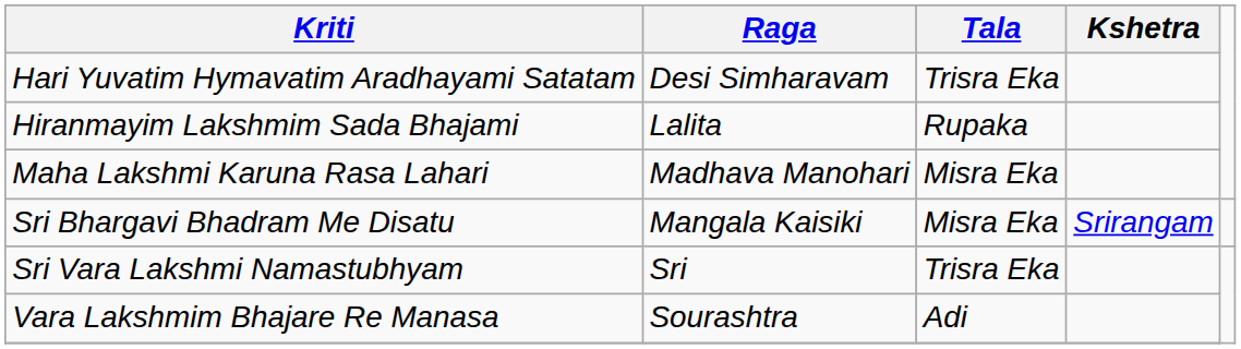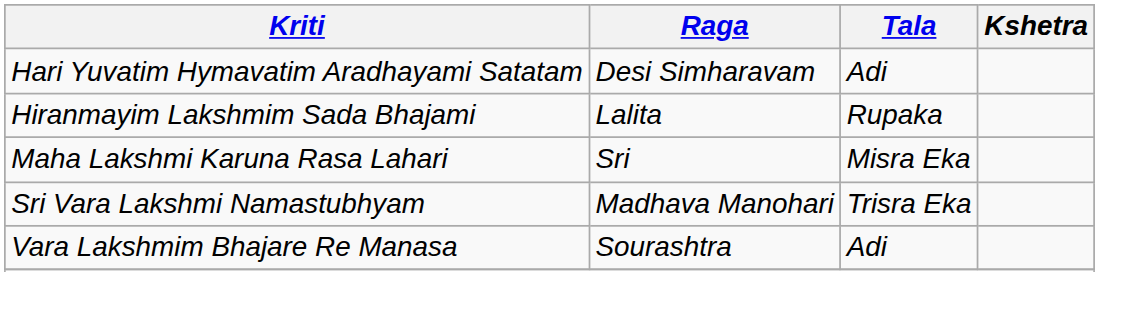Hari Yuvatim Hymavatim Aradhayami Satatam | Tala: Trisra Eka -> Adi
Maha Lakshmi Karuna Rasa Lahari | Raga: Madhava Manohari -> Sri
- row: Sri Bhargavi Bhadram Me Disatu | Mangala Kaisiki | Misra Eka | Srirangam
Sri Vara Lakshmi Namastubhyam | Raga: Sri -> Madhava Manohari
